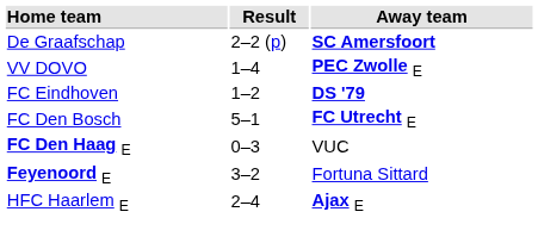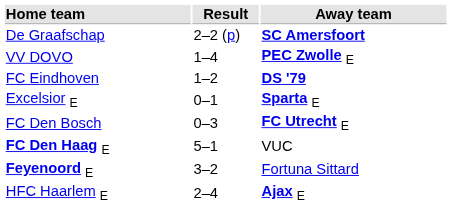+ row: Excelsior E | 0–1 | Sparta E
FC Den Bosch | Result: 5–1 -> 0–3
FC Den Haag E | Result: 0–3 -> 5–1
